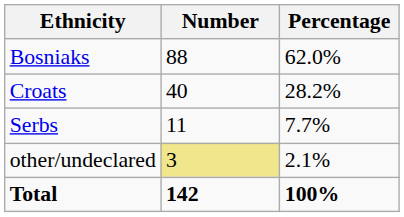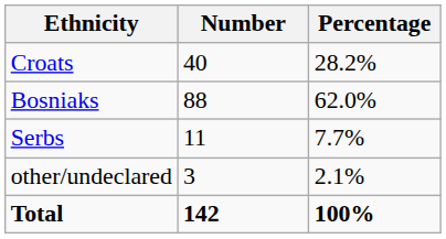rows swapped: Bosniaks <-> Croats
other/undeclared | Number: khaki background -> no background
